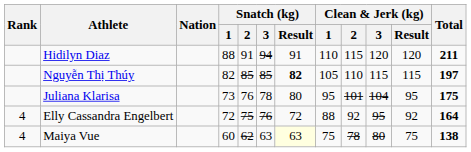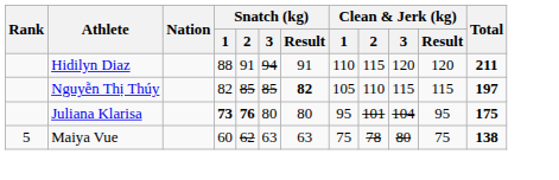Juliana Klarisa | Snatch (kg) / 1: normal -> bold
Juliana Klarisa | Snatch (kg) / 2: normal -> bold
Juliana Klarisa | Snatch (kg) / 3: 78 -> 80
- row: 4 | Elly Cassandra Engelbert | 72 | 75 | 76 | 72 | 88 | 92 | 95 | 92 | 164
Maiya Vue | Rank: 4 -> 5
Maiya Vue | Snatch (kg) / Result: lightyellow background -> no background
